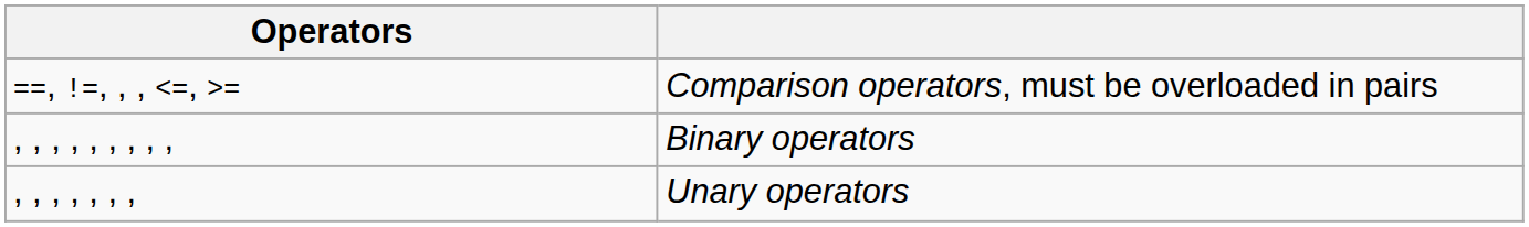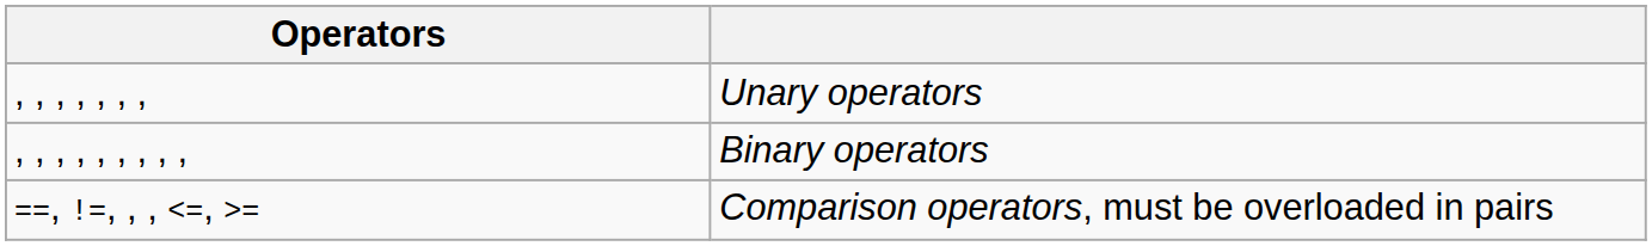rows swapped: Unary operators <-> Comparison operators, must be overloaded in pairs
